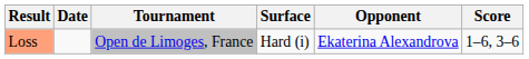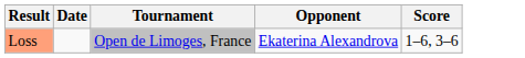- column: Surface | Hard (i)
